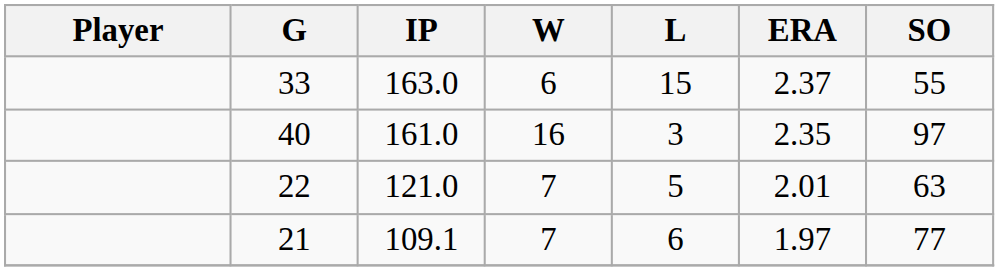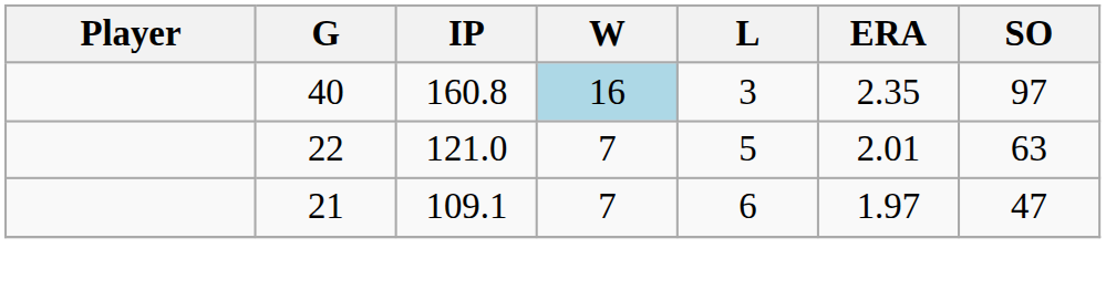- row: 33 | 163.0 | 6 | 15 | 2.37 | 55
40 | IP: 161.0 -> 160.8
40 | W: no background -> lightblue background
21 | SO: 77 -> 47
